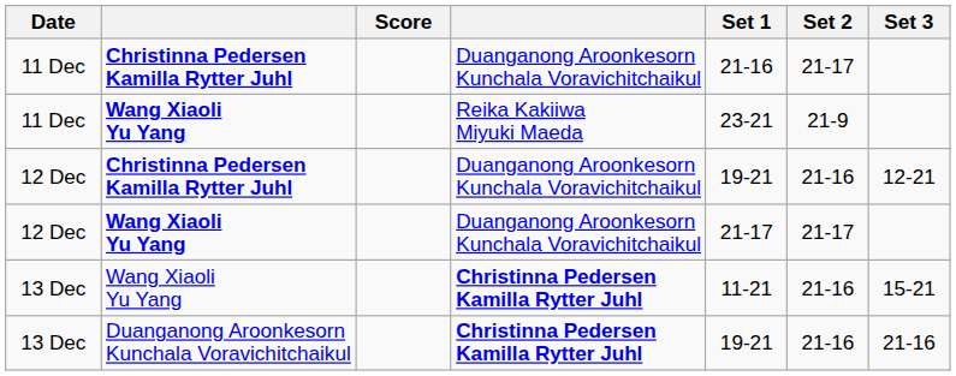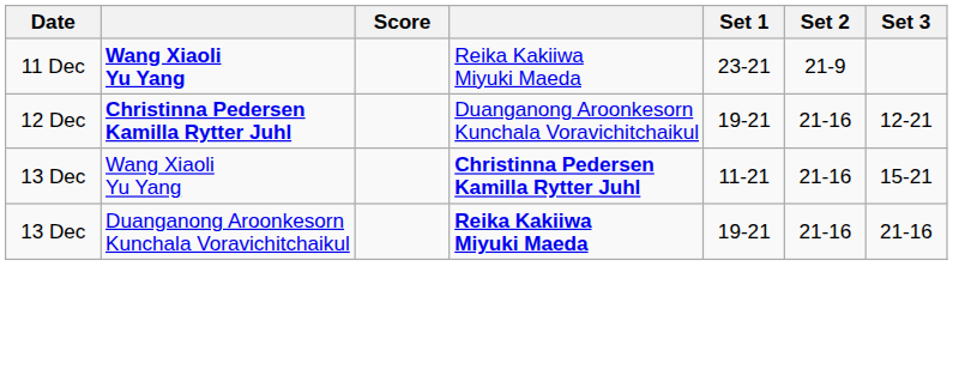- row: 11 Dec | Christinna Pedersen Kamilla Rytter Juhl | Duanganong Aroonkesorn Kunchala Voravichitchaikul | 21-16 | 21-17
- row: 12 Dec | Wang Xiaoli Yu Yang | Duanganong Aroonkesorn Kunchala Voravichitchaikul | 21-17 | 21-17
13 Dec / Duanganong Aroonkesorn Kunchala Voravichitchaikul | column 4: Christinna Pedersen Kamilla Rytter Juhl -> Reika Kakiiwa Miyuki Maeda
